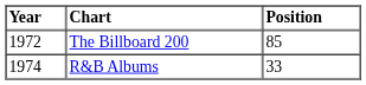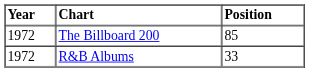R&B Albums | Year: 1974 -> 1972
